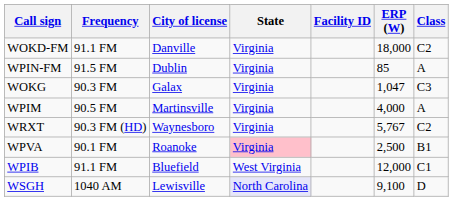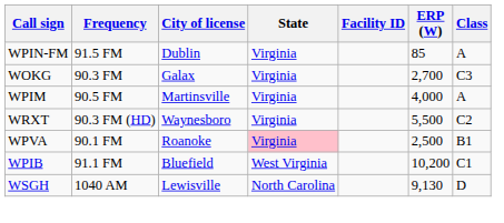- row: WOKD-FM | 91.1 FM | Danville | Virginia | 18,000 | C2
WOKG | ERP (W): 1,047 -> 2,700
WRXT | ERP (W): 5,767 -> 5,500
WPIB | ERP (W): 12,000 -> 10,200
WSGH | State: lavender background -> no background
WSGH | ERP (W): 9,100 -> 9,130
